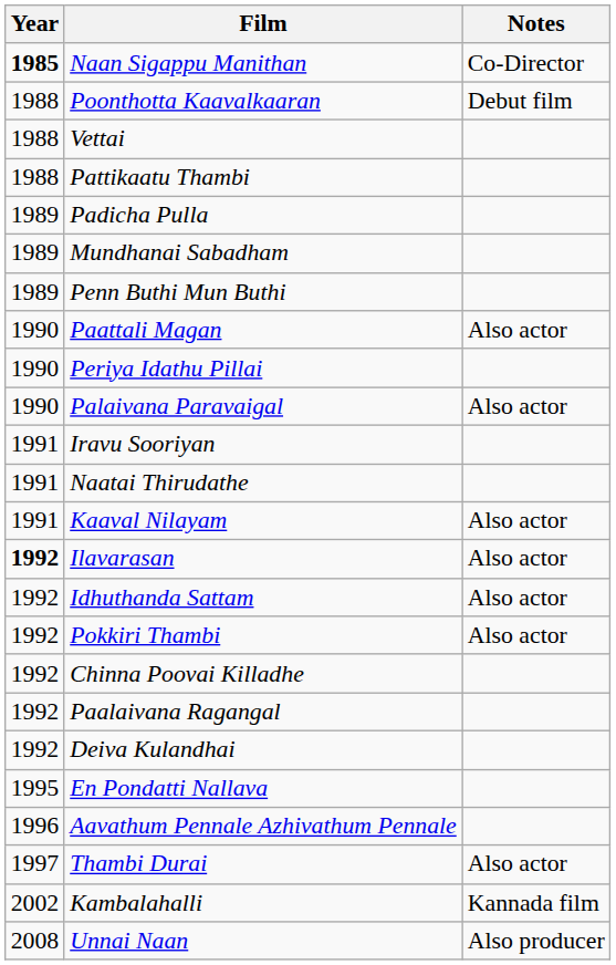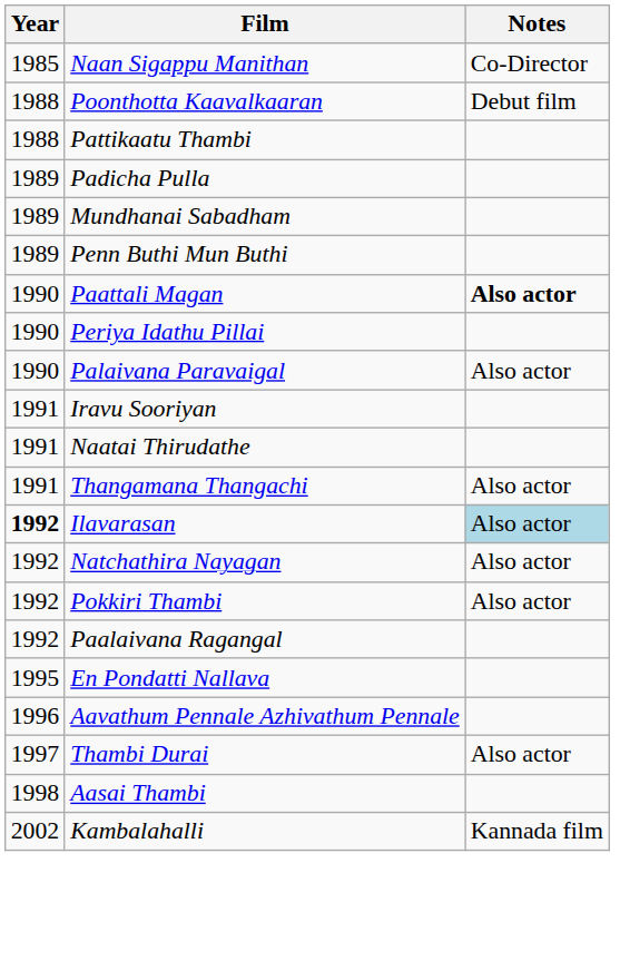Naan Sigappu Manithan | Year: bold -> normal
- row: 1988 | Vettai
Paattali Magan | Notes: normal -> bold
- row: 1991 | Kaaval Nilayam | Also actor
+ row: 1991 | Thangamana Thangachi | Also actor
Ilavarasan | Notes: no background -> lightblue background
- row: 1992 | Idhuthanda Sattam | Also actor
+ row: 1992 | Natchathira Nayagan | Also actor
- row: 1992 | Chinna Poovai Killadhe
- row: 1992 | Deiva Kulandhai
+ row: 1998 | Aasai Thambi
- row: 2008 | Unnai Naan | Also producer
